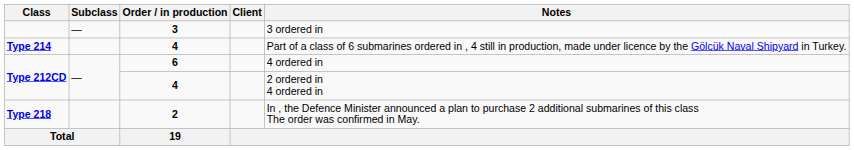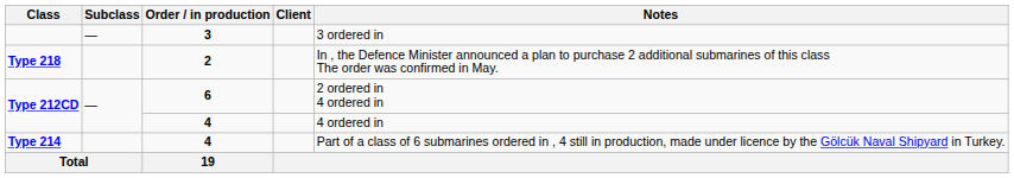rows swapped: Type 214 <-> Type 218
Type 212CD / 6 | Notes: 4 ordered in -> 2 ordered in 4 ordered in
Type 212CD / 4 | Notes: 2 ordered in 4 ordered in -> 4 ordered in
